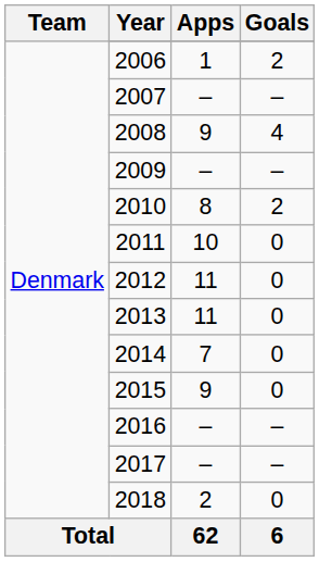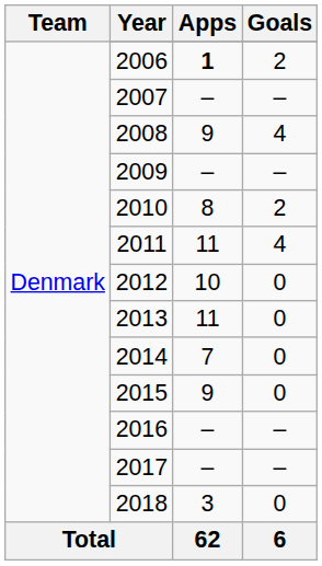2006 | Apps: normal -> bold
2011 | Apps: 10 -> 11
2011 | Goals: 0 -> 4
2012 | Apps: 11 -> 10
2018 | Apps: 2 -> 3
